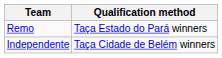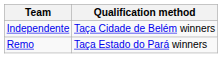rows swapped: Independente <-> Remo
